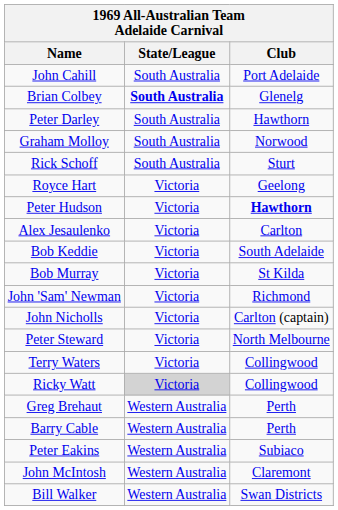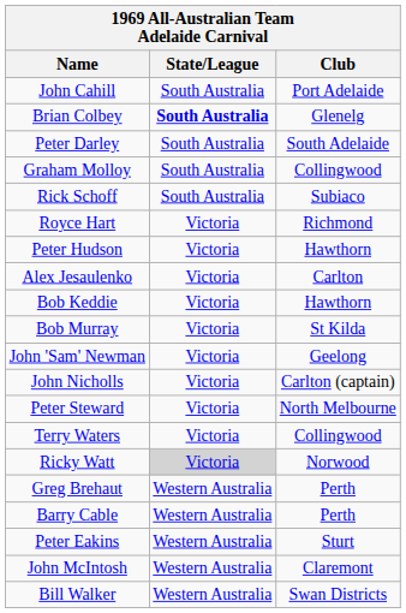Peter Darley | Club: Hawthorn -> South Adelaide
Graham Molloy | Club: Norwood -> Collingwood
Rick Schoff | Club: Sturt -> Subiaco
Royce Hart | Club: Geelong -> Richmond
Peter Hudson | Club: bold -> normal
Bob Keddie | Club: South Adelaide -> Hawthorn
John 'Sam' Newman | Club: Richmond -> Geelong
Ricky Watt | Club: Collingwood -> Norwood
Peter Eakins | Club: Subiaco -> Sturt
